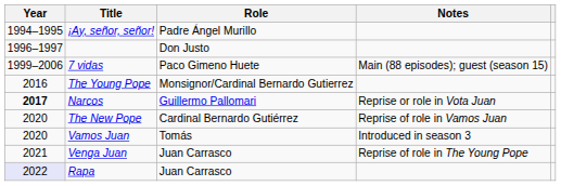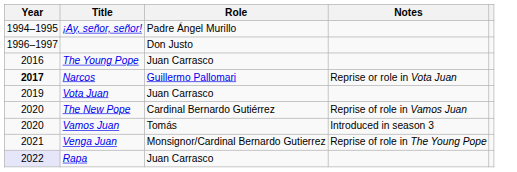- row: 1999–2006 | 7 vidas | Paco Gimeno Huete | Main (88 episodes); guest (season 15)
The Young Pope | Role: Monsignor/Cardinal Bernardo Gutierrez -> Juan Carrasco
+ row: 2019 | Vota Juan | Juan Carrasco
Venga Juan | Role: Juan Carrasco -> Monsignor/Cardinal Bernardo Gutierrez
